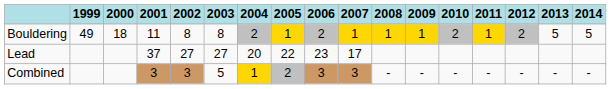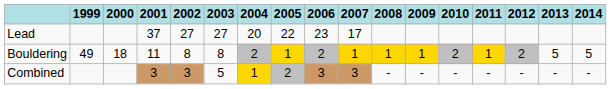rows swapped: Lead <-> Bouldering
